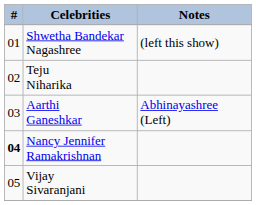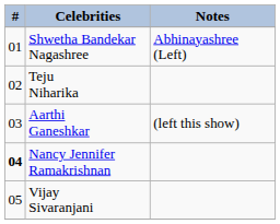Shwetha Bandekar Nagashree | Notes: (left this show) -> Abhinayashree (Left)
Aarthi Ganeshkar | Notes: Abhinayashree (Left) -> (left this show)
